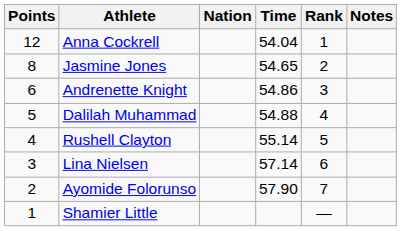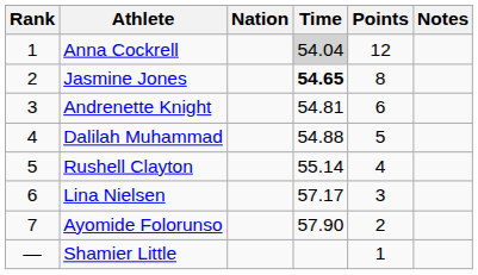columns swapped: Rank <-> Points
Anna Cockrell | Time: no background -> lightgrey background
Jasmine Jones | Time: normal -> bold
Andrenette Knight | Time: 54.86 -> 54.81
Lina Nielsen | Time: 57.14 -> 57.17
